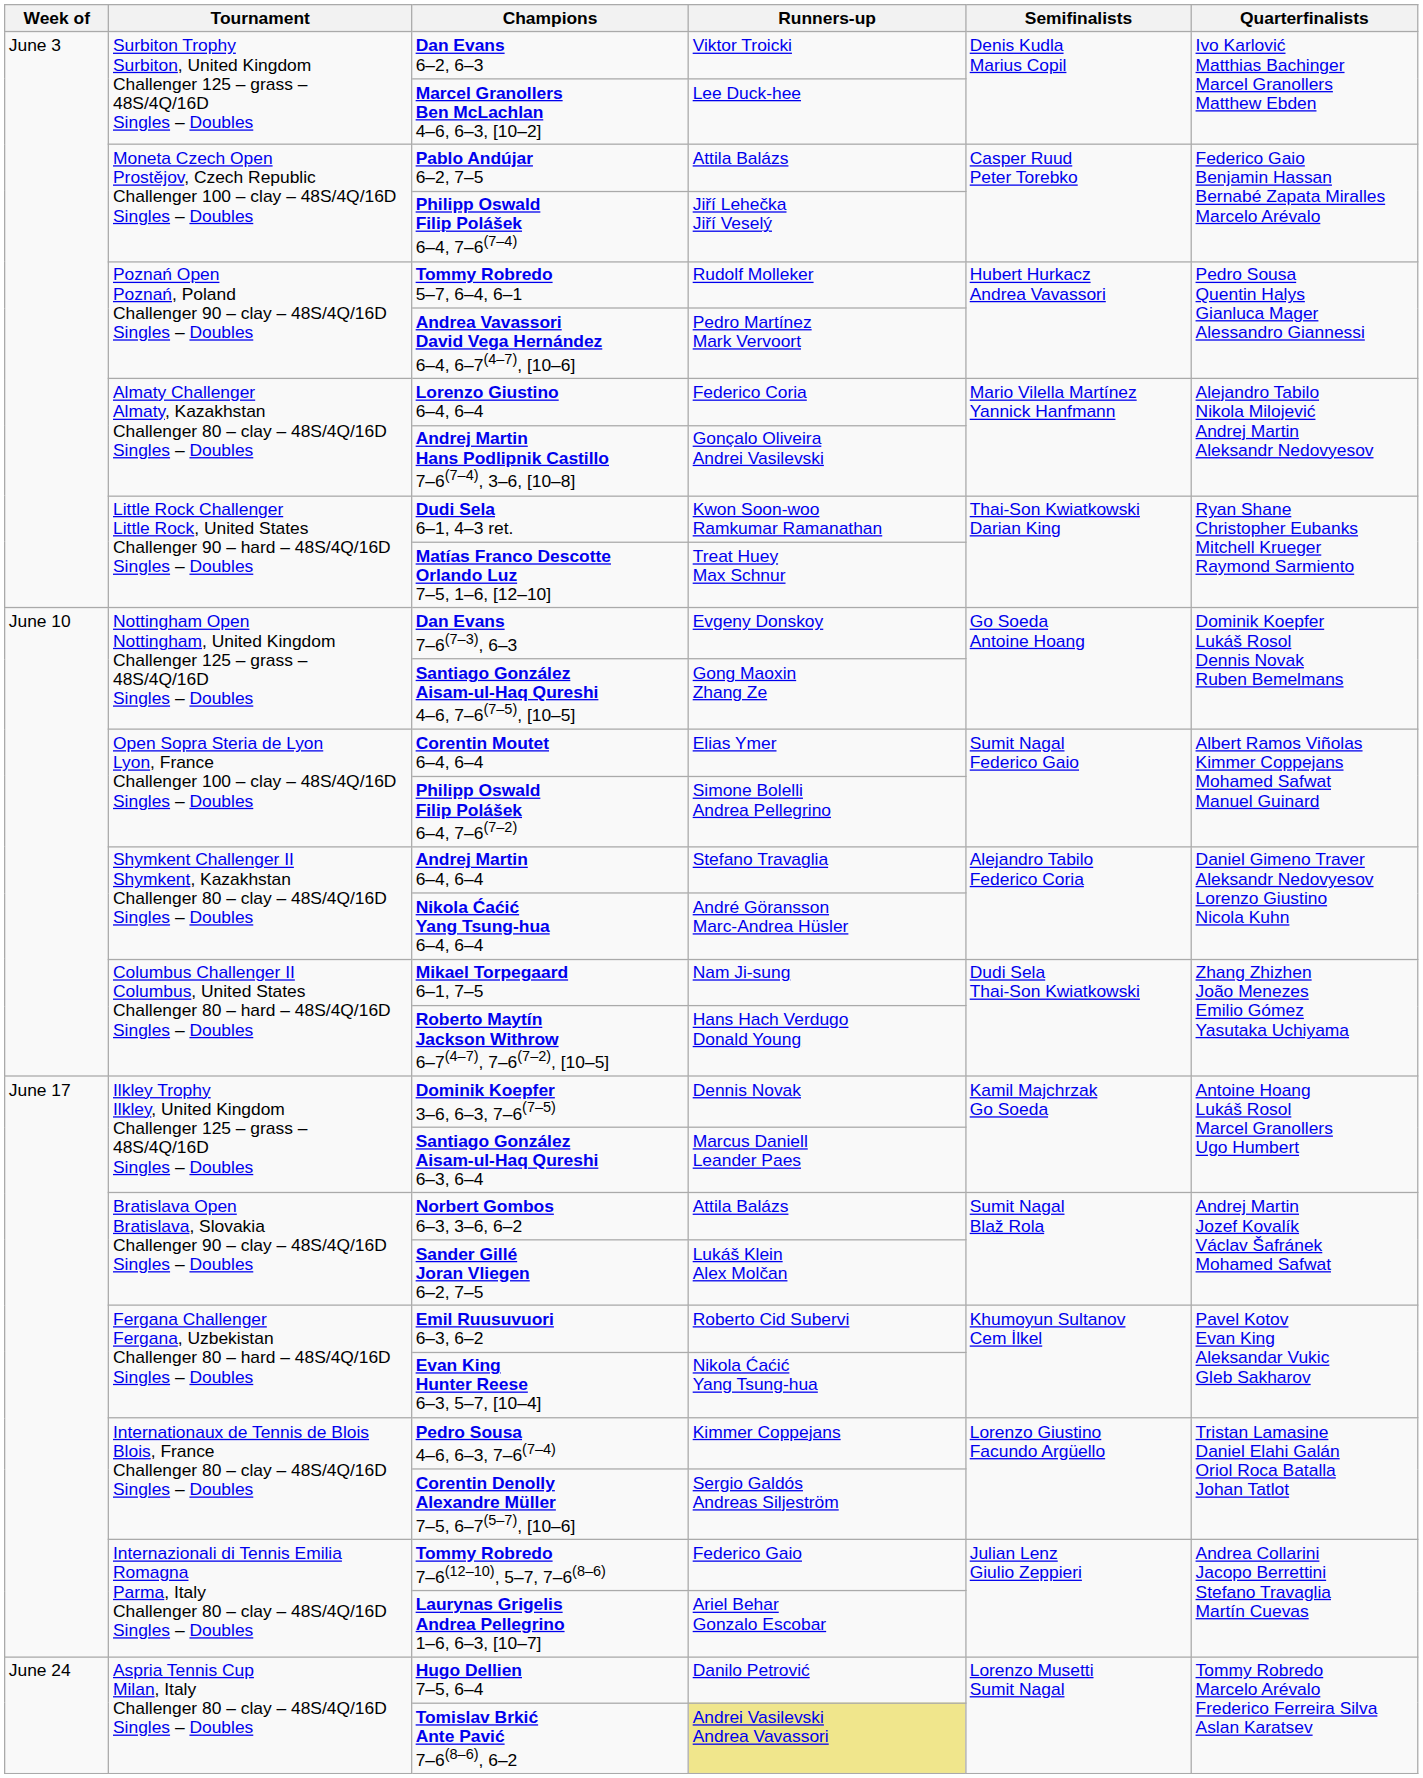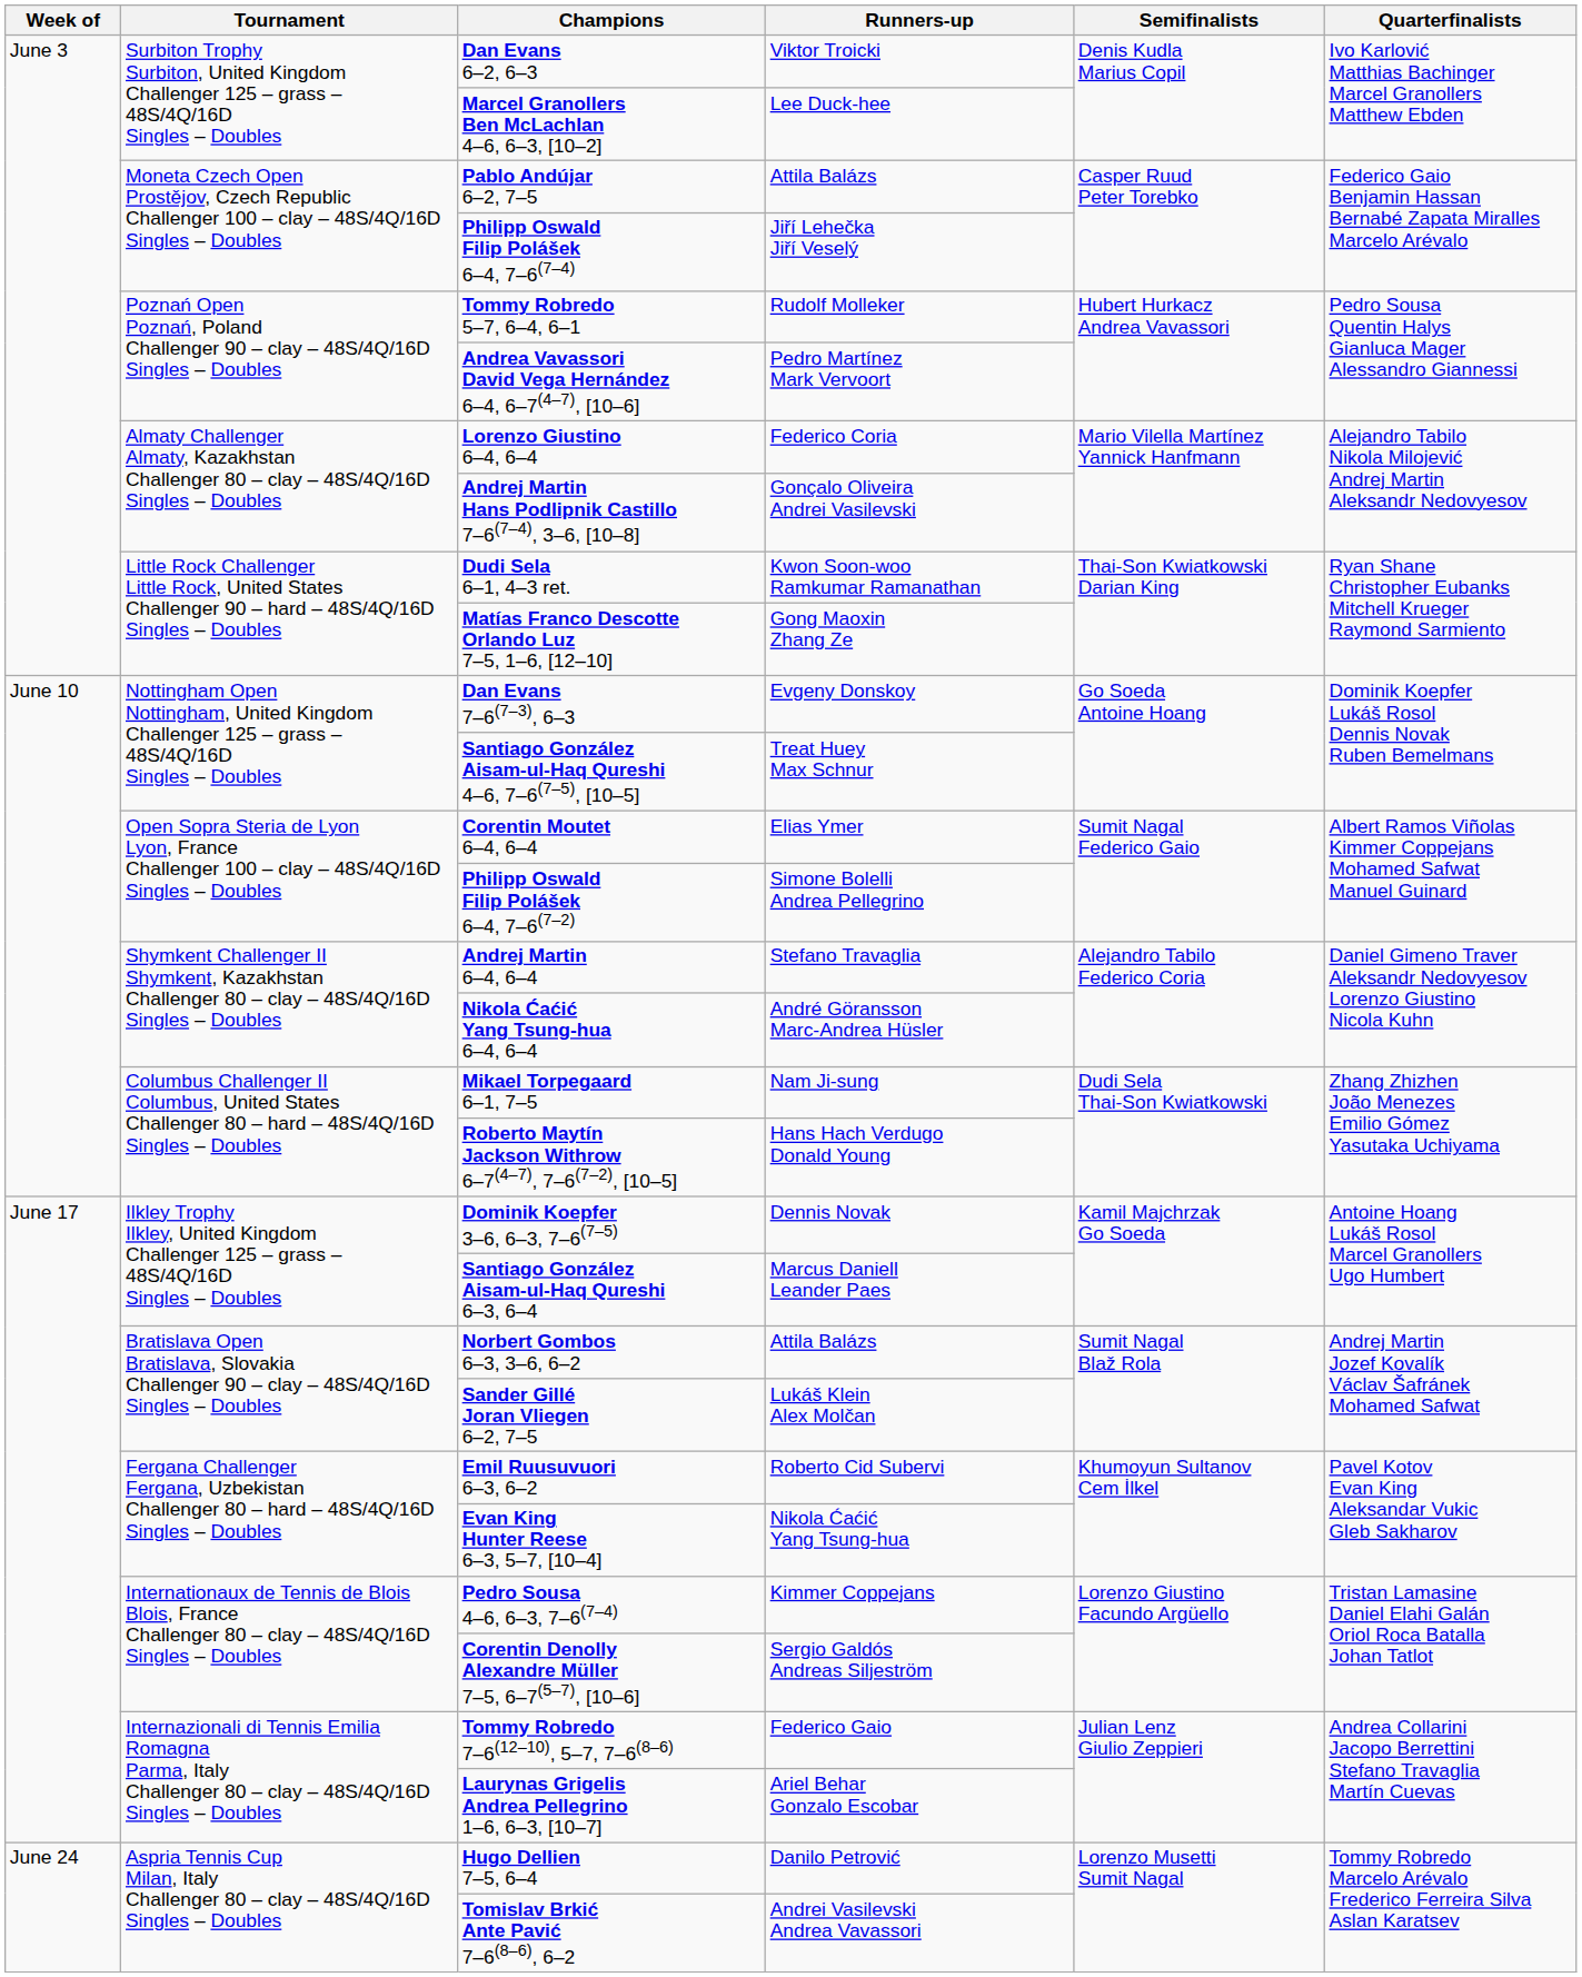Matías Franco Descotte Orlando Luz 7–5, 1–6, [12–10] | Runners-up: Treat Huey Max Schnur -> Gong Maoxin Zhang Ze
Santiago González Aisam-ul-Haq Qureshi 4–6, 7–6(7–5), [10–5] | Runners-up: Gong Maoxin Zhang Ze -> Treat Huey Max Schnur
Tomislav Brkić Ante Pavić 7–6(8–6), 6–2 | Runners-up: khaki background -> no background
